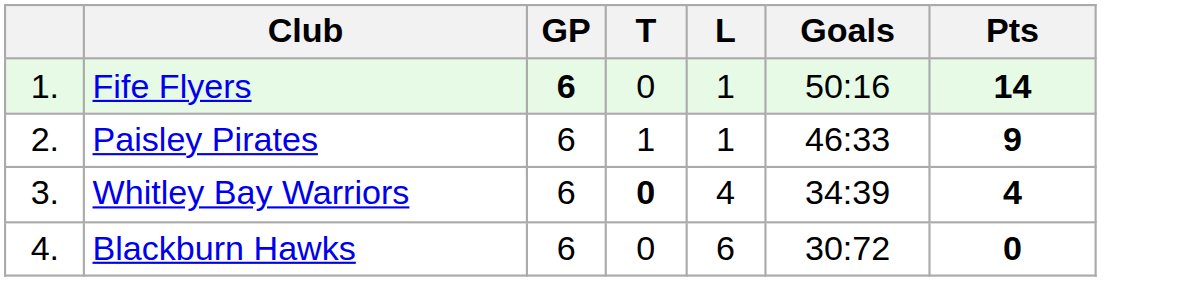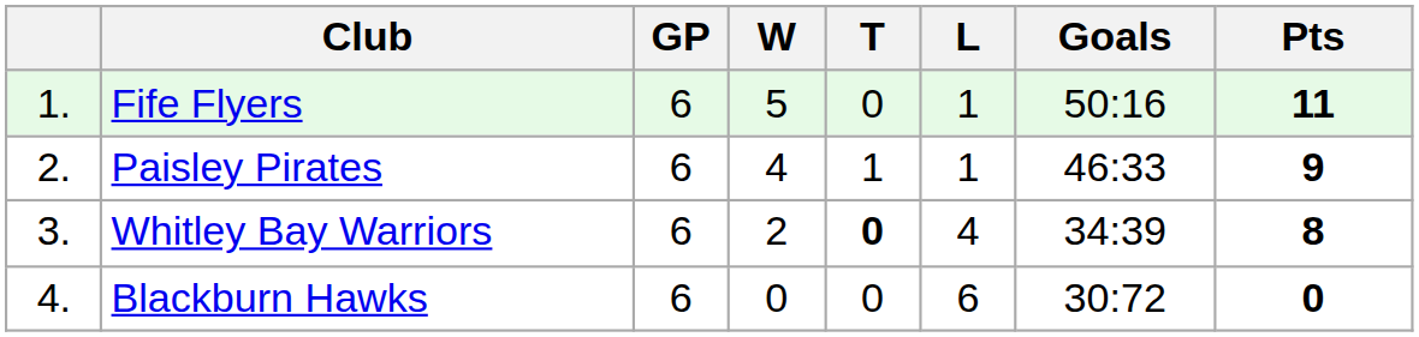+ column: W | 5 | 4 | 2 | 0
Fife Flyers | GP: bold -> normal
Fife Flyers | Pts: 14 -> 11
Whitley Bay Warriors | Pts: 4 -> 8
